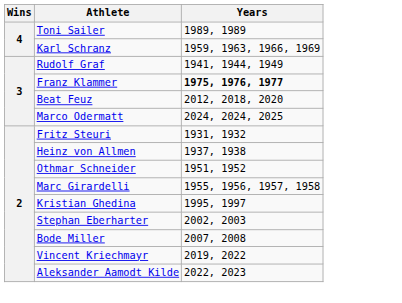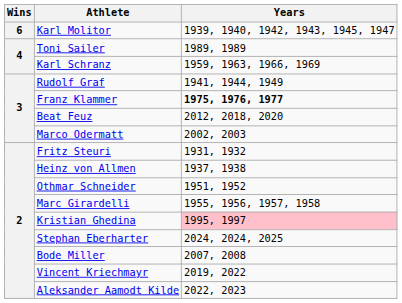+ row: 6 | Karl Molitor | 1939, 1940, 1942, 1943, 1945, 1947
Marco Odermatt | Years: 2024, 2024, 2025 -> 2002, 2003
Kristian Ghedina | Years: no background -> pink background
Stephan Eberharter | Years: 2002, 2003 -> 2024, 2024, 2025
